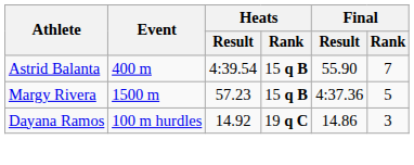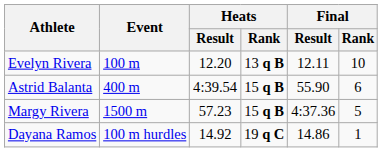+ row: Evelyn Rivera | 100 m | 12.20 | 13 q B | 12.11 | 10
Astrid Balanta | Final / Rank: 7 -> 6
Dayana Ramos | Final / Rank: 3 -> 1
